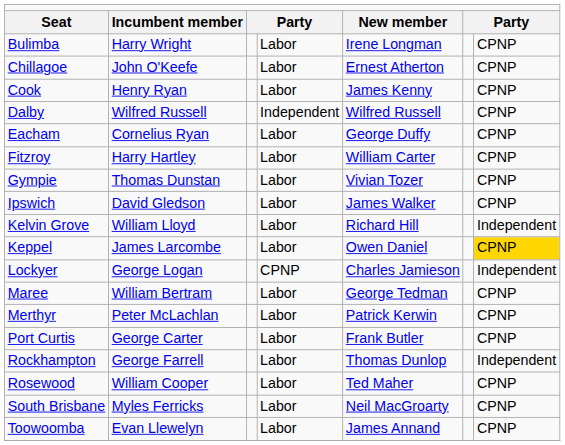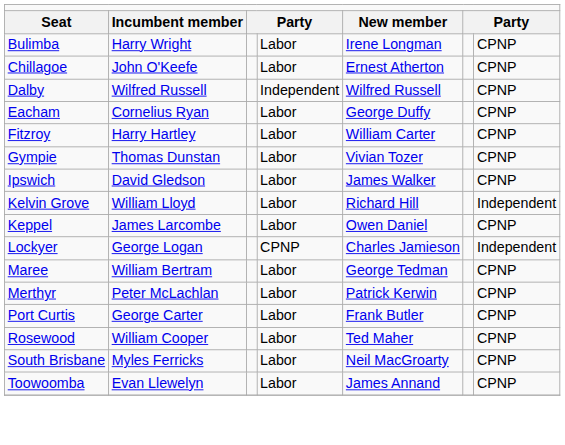- row: Cook | Henry Ryan | Labor | James Kenny | CPNP
Keppel | column 7: gold background -> no background
- row: Rockhampton | George Farrell | Labor | Thomas Dunlop | Independent
